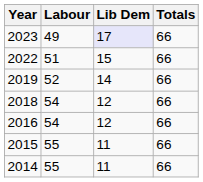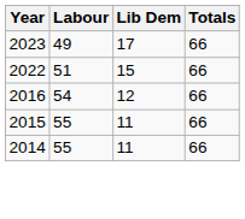2023 | Lib Dem: lavender background -> no background
- row: 2019 | 52 | 14 | 66
- row: 2018 | 54 | 12 | 66
